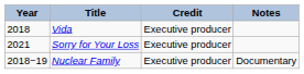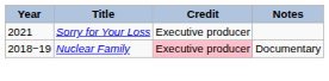- row: 2018 | Vida | Executive producer
Nuclear Family | Credit: no background -> pink background
